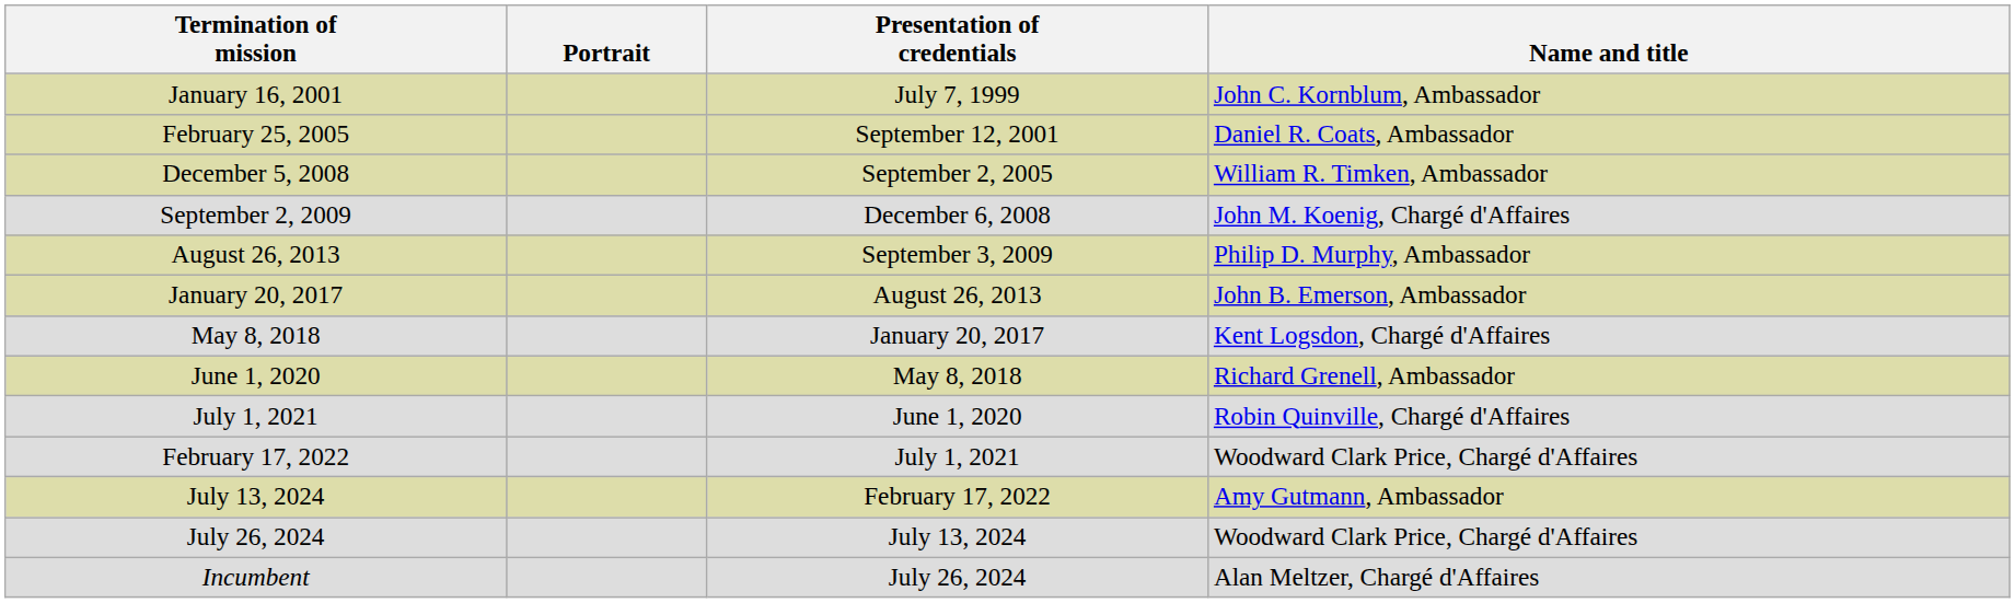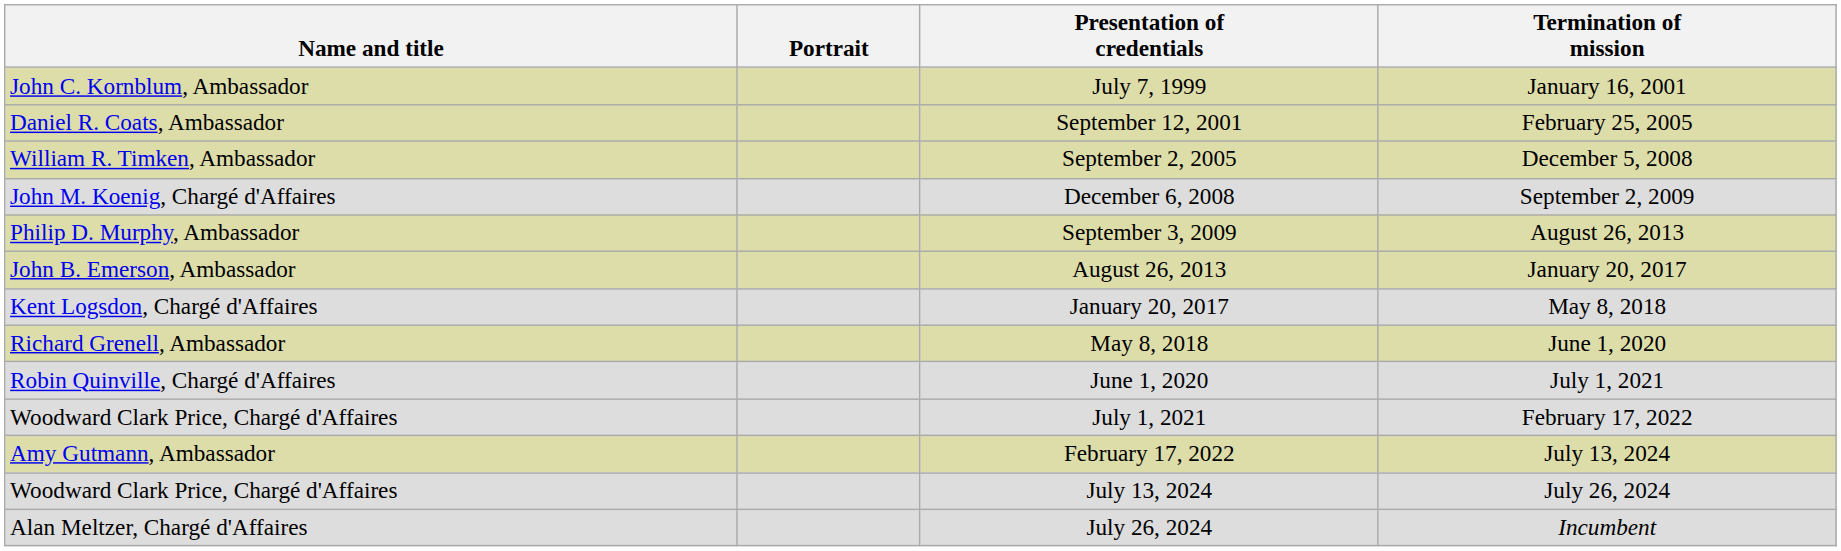columns swapped: Name and title <-> Termination of mission
